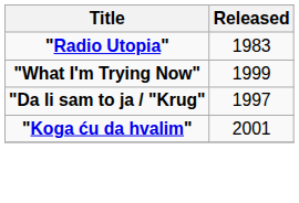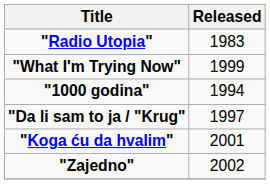+ row: "1000 godina" | 1994
+ row: "Zajedno" | 2002
